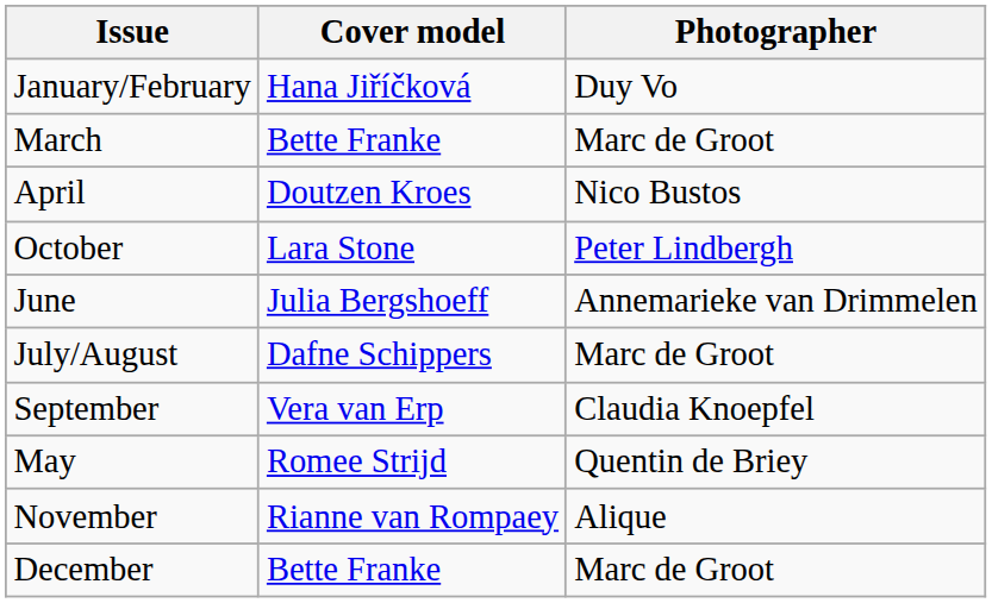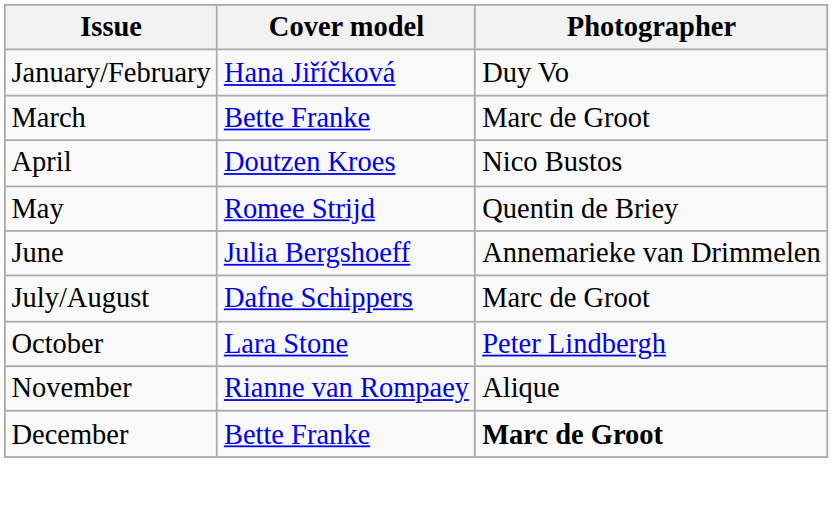rows swapped: May <-> October
- row: September | Vera van Erp | Claudia Knoepfel
December | Photographer: normal -> bold
